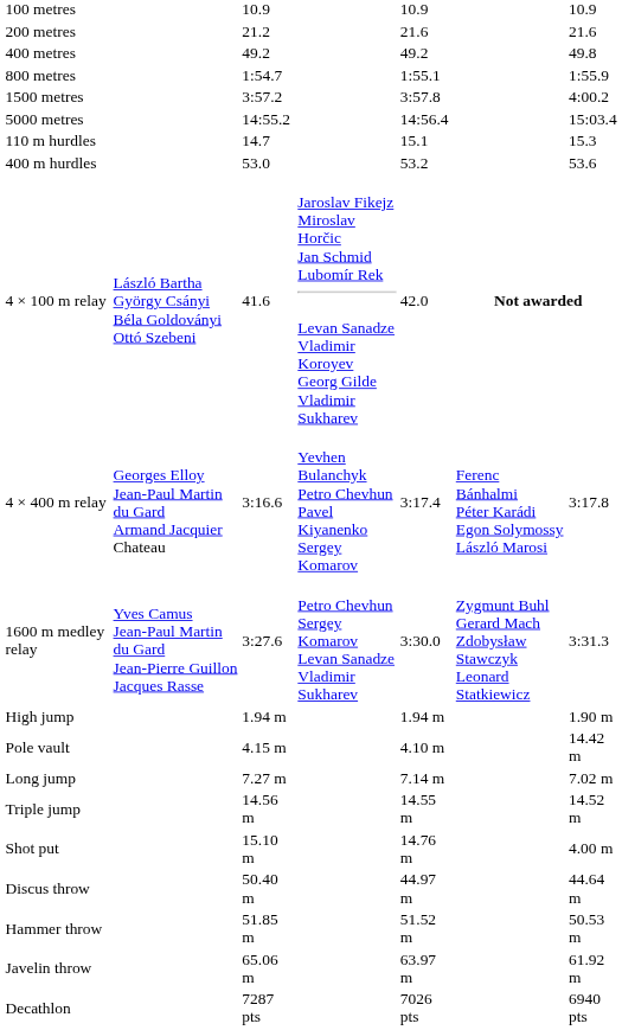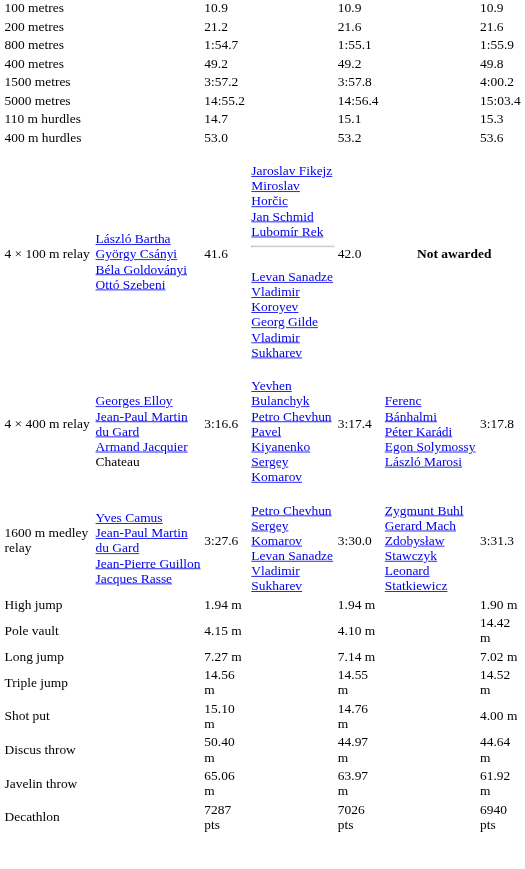rows swapped: 400 metres <-> 800 metres
- row: Hammer throw | 51.85 m | 51.52 m | 50.53 m
